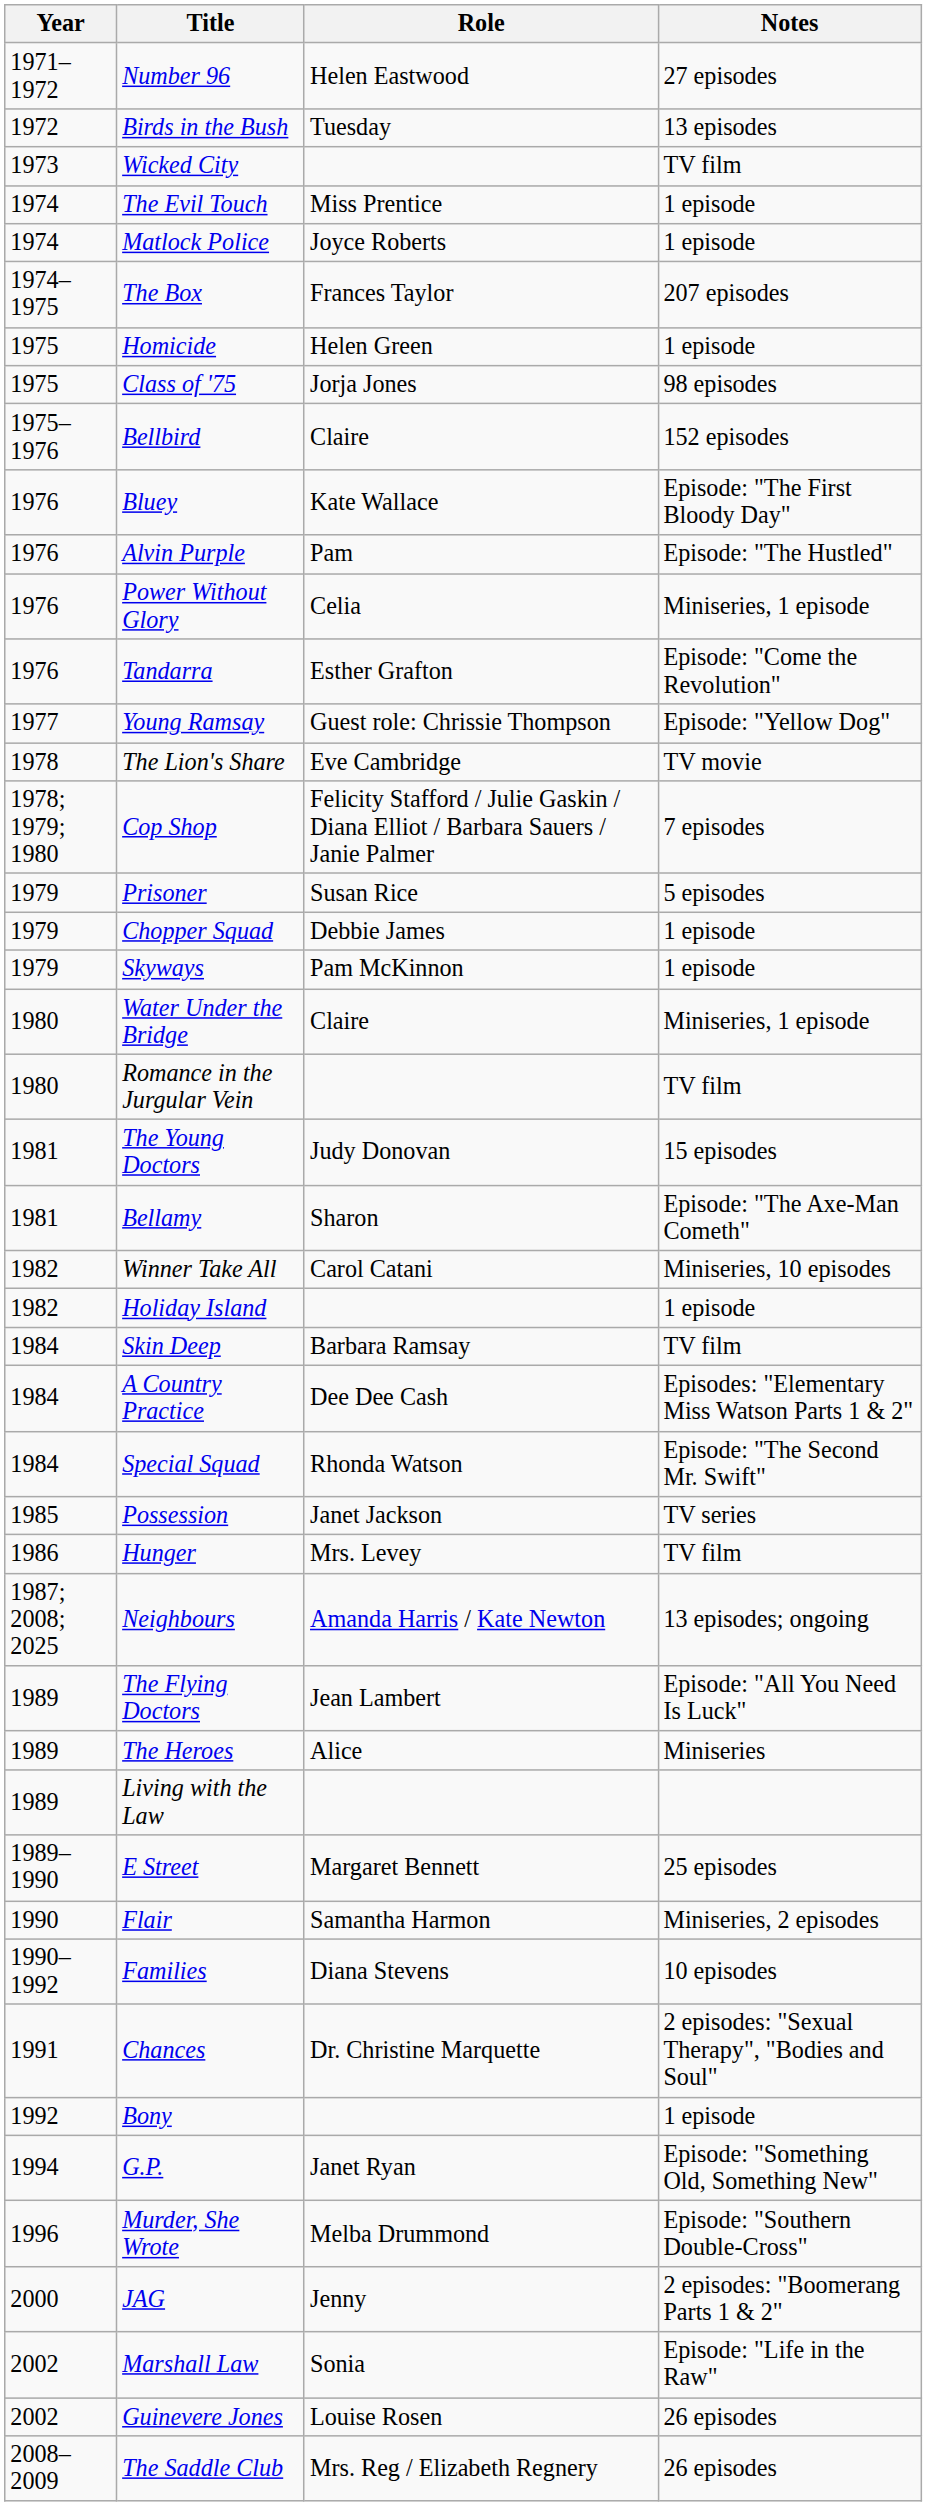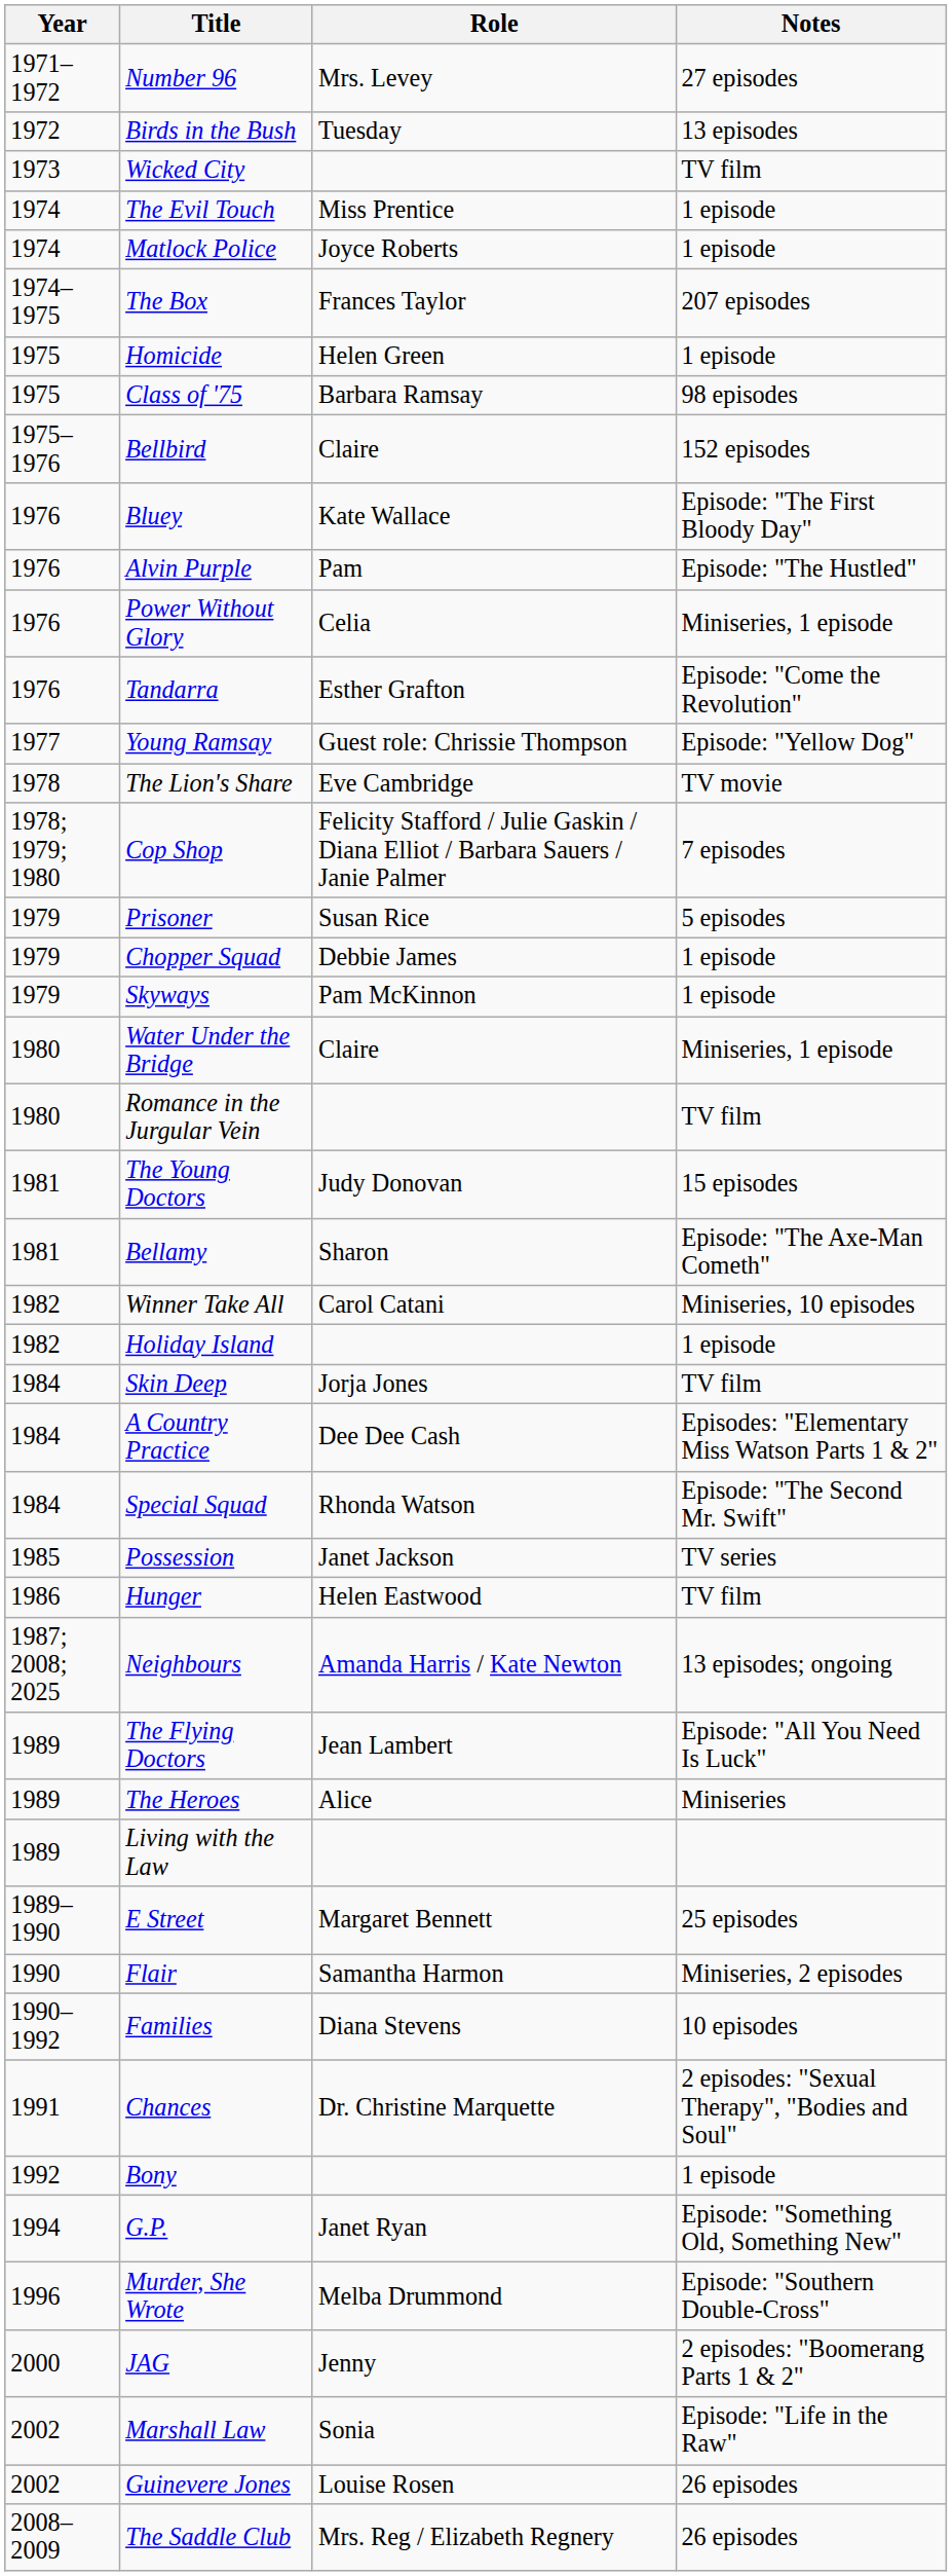Number 96 | Role: Helen Eastwood -> Mrs. Levey
Class of '75 | Role: Jorja Jones -> Barbara Ramsay
Skin Deep | Role: Barbara Ramsay -> Jorja Jones
Hunger | Role: Mrs. Levey -> Helen Eastwood
